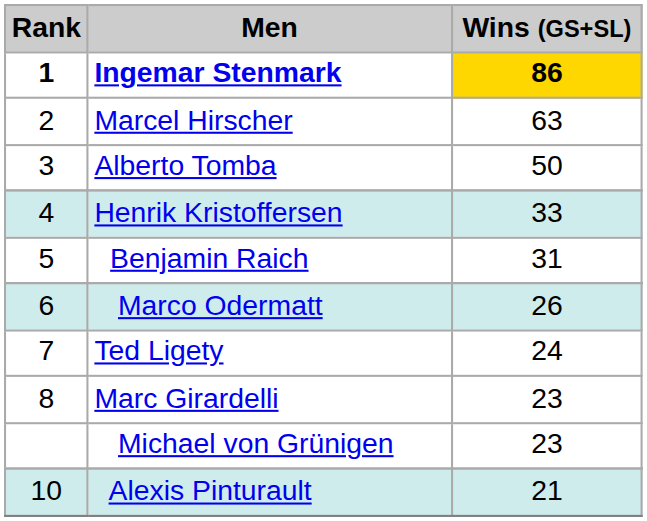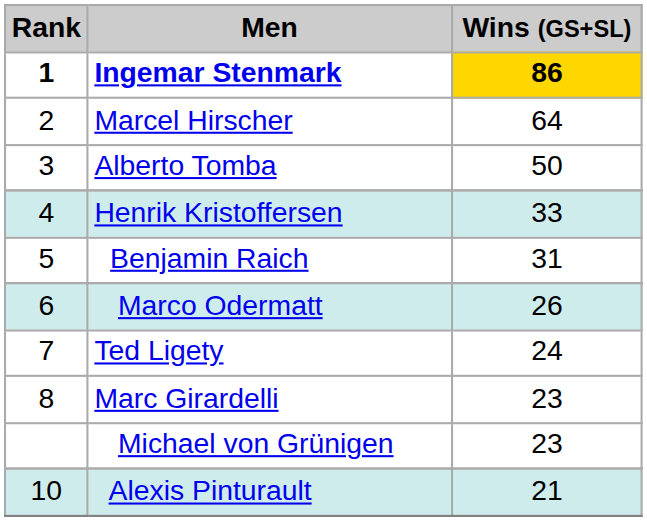Marcel Hirscher | Wins (GS+SL): 63 -> 64
